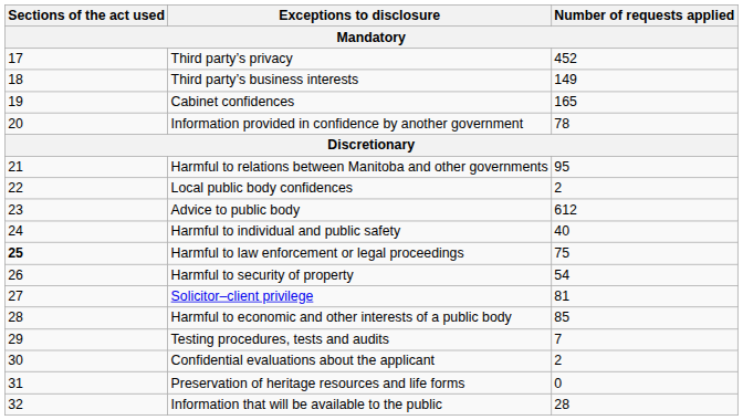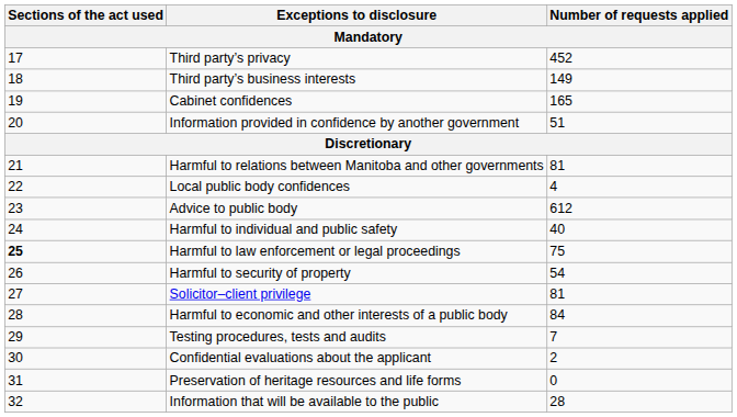Information provided in confidence by another government | Number of requests applied: 78 -> 51
Harmful to relations between Manitoba and other governments | Number of requests applied: 95 -> 81
Local public body confidences | Number of requests applied: 2 -> 4
Harmful to economic and other interests of a public body | Number of requests applied: 85 -> 84
